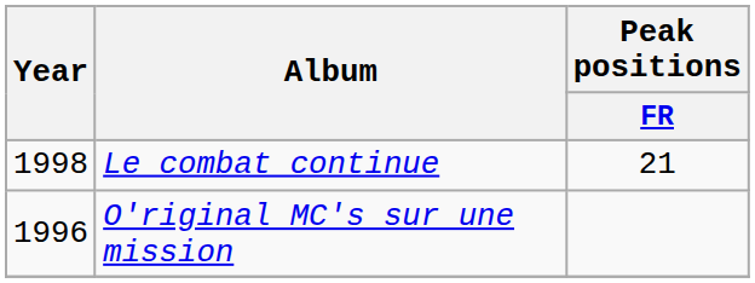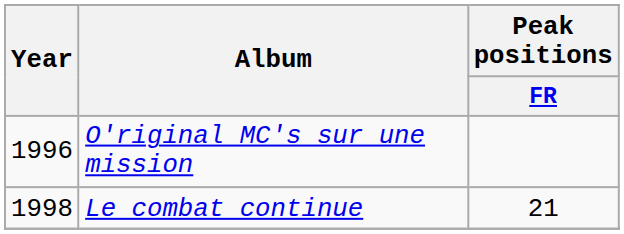rows swapped: O'riginal MC's sur une mission <-> Le combat continue
